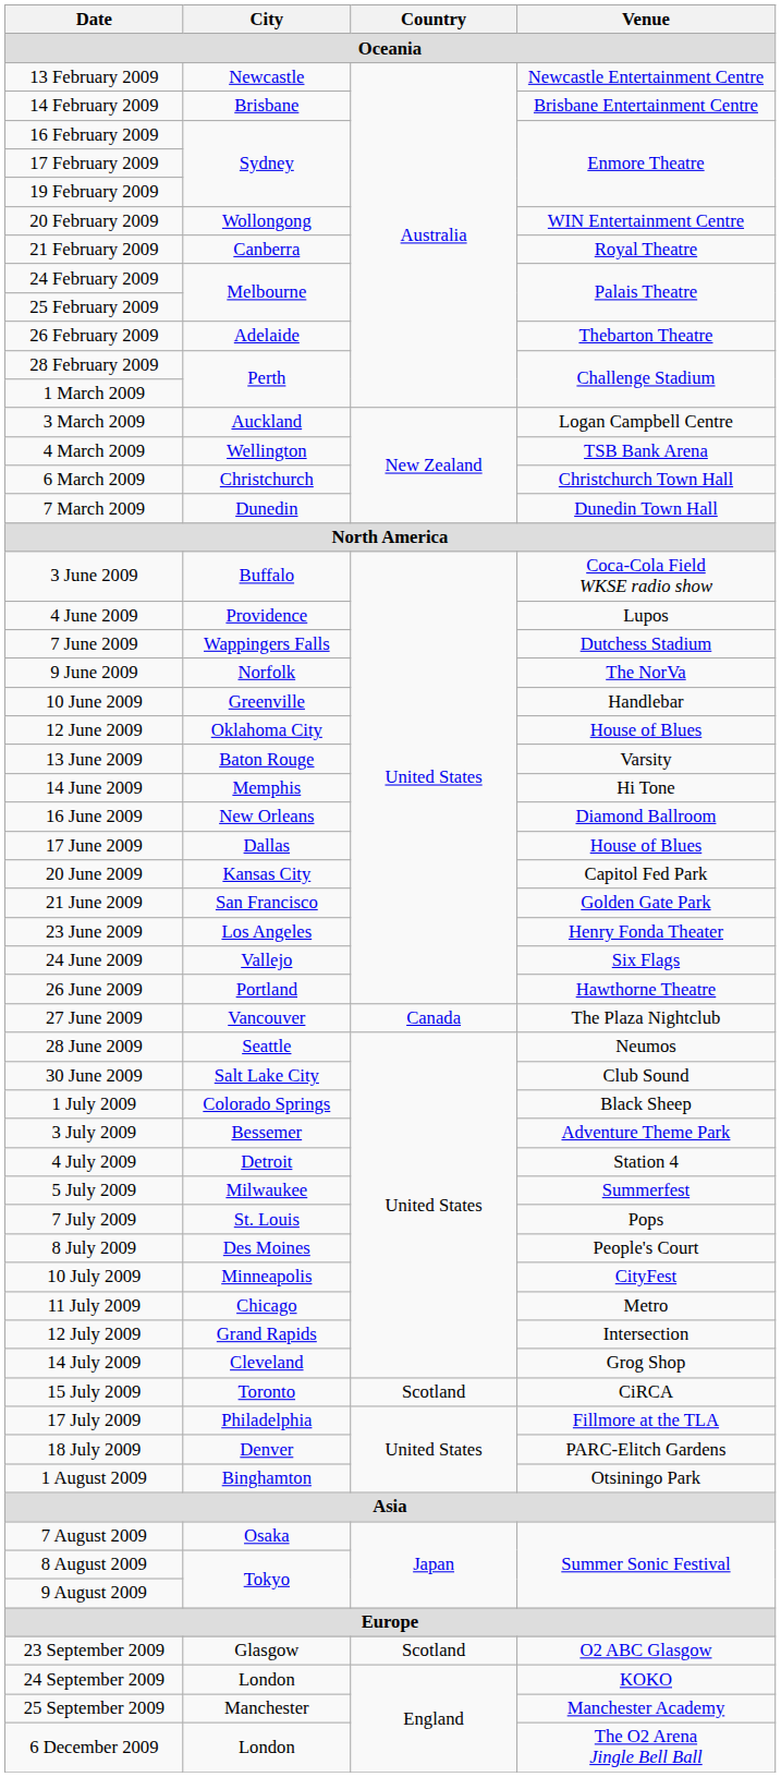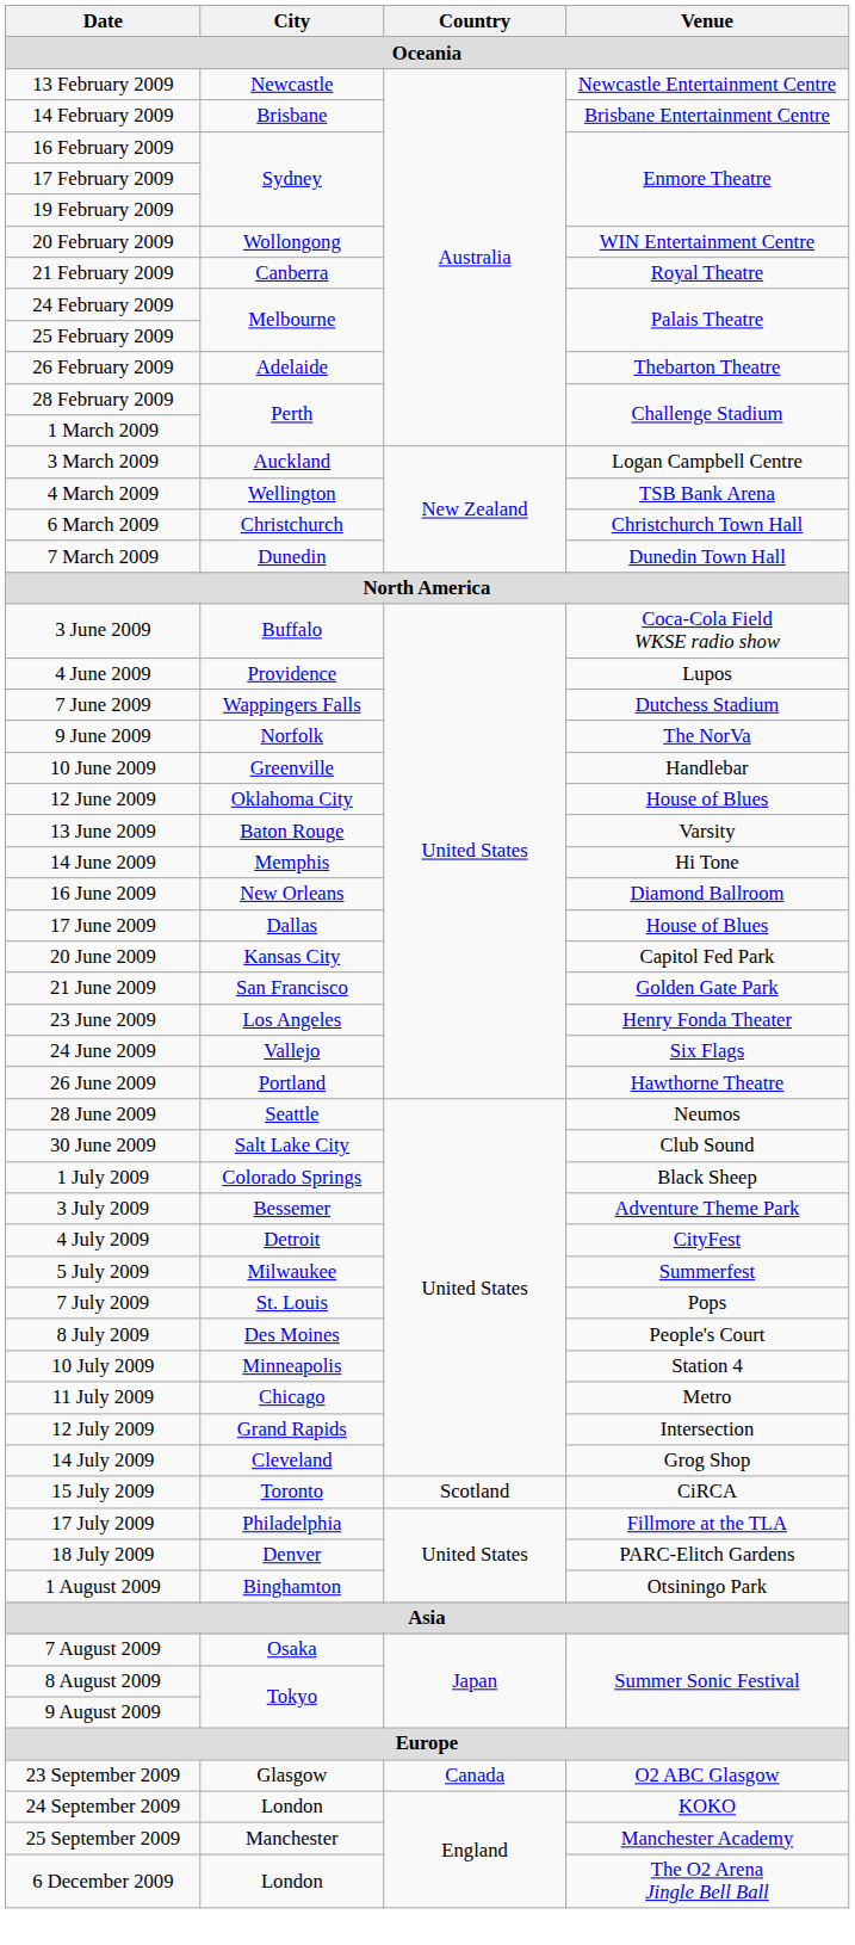- row: 27 June 2009 | Vancouver | Canada | The Plaza Nightclub
4 July 2009 | Venue: Station 4 -> CityFest
10 July 2009 | Venue: CityFest -> Station 4
23 September 2009 | Country: Scotland -> Canada
